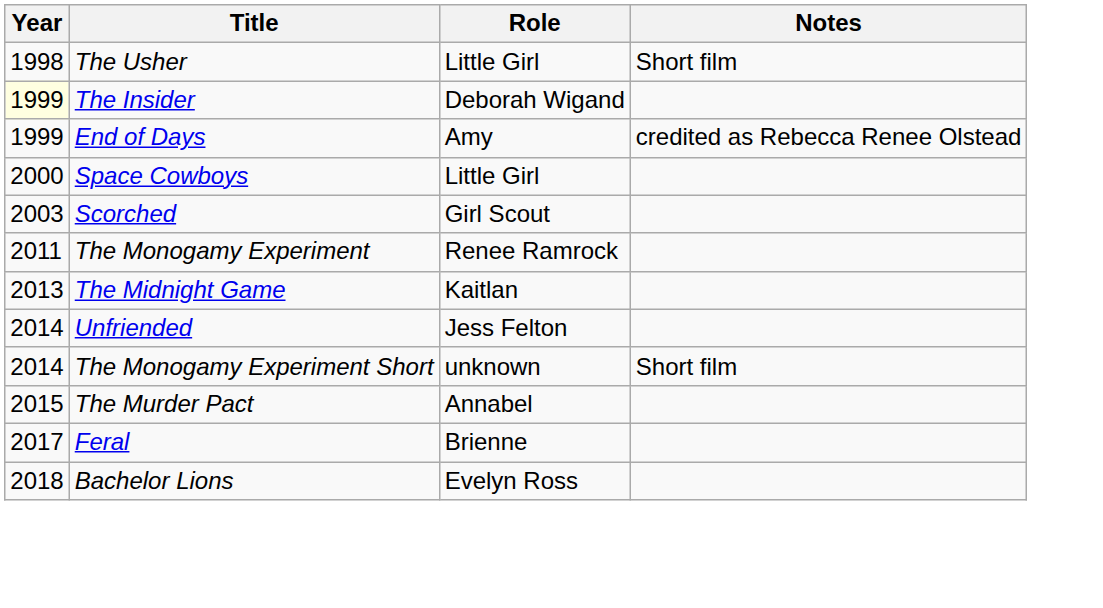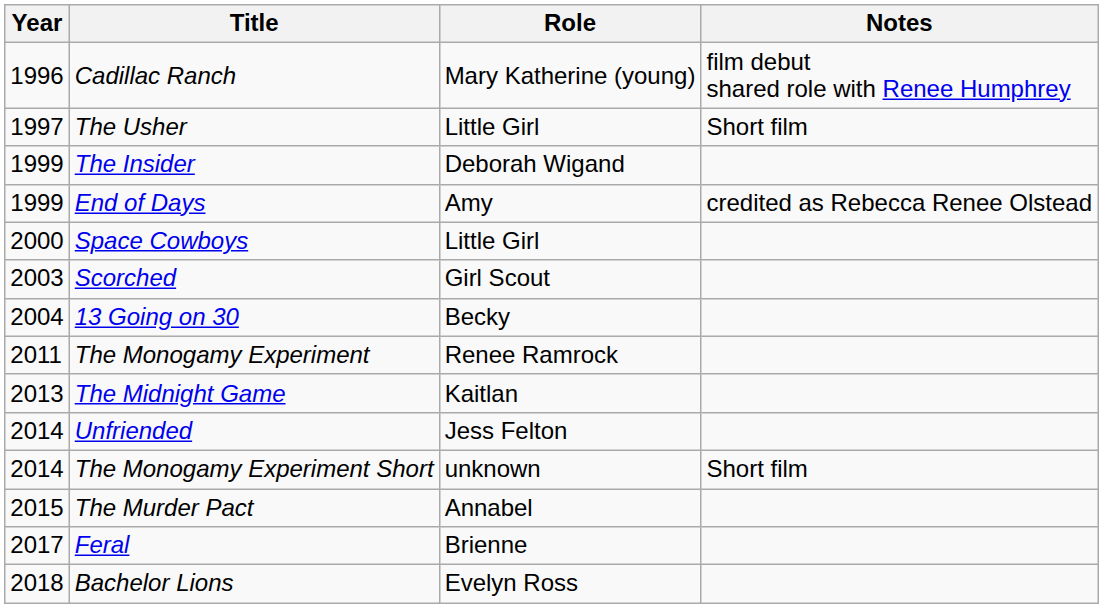+ row: 1996 | Cadillac Ranch | Mary Katherine (young) | film debut shared role with Renee Humphrey
The Usher | Year: 1998 -> 1997
The Insider | Year: lightyellow background -> no background
+ row: 2004 | 13 Going on 30 | Becky
